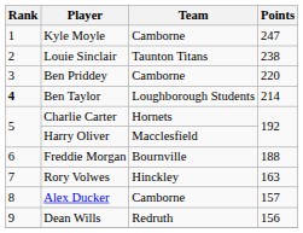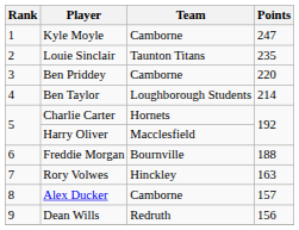Louie Sinclair | Points: 238 -> 235
Ben Taylor | Rank: bold -> normal
